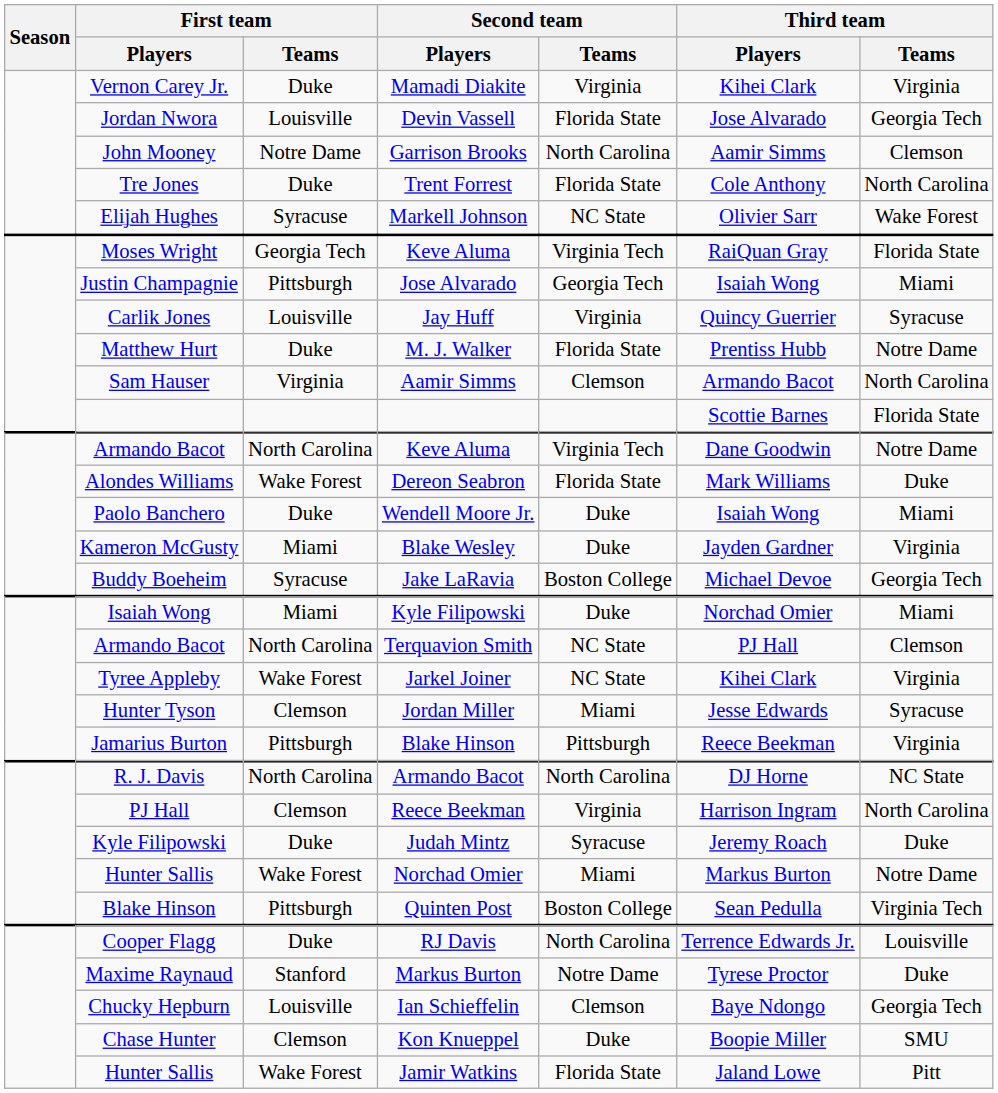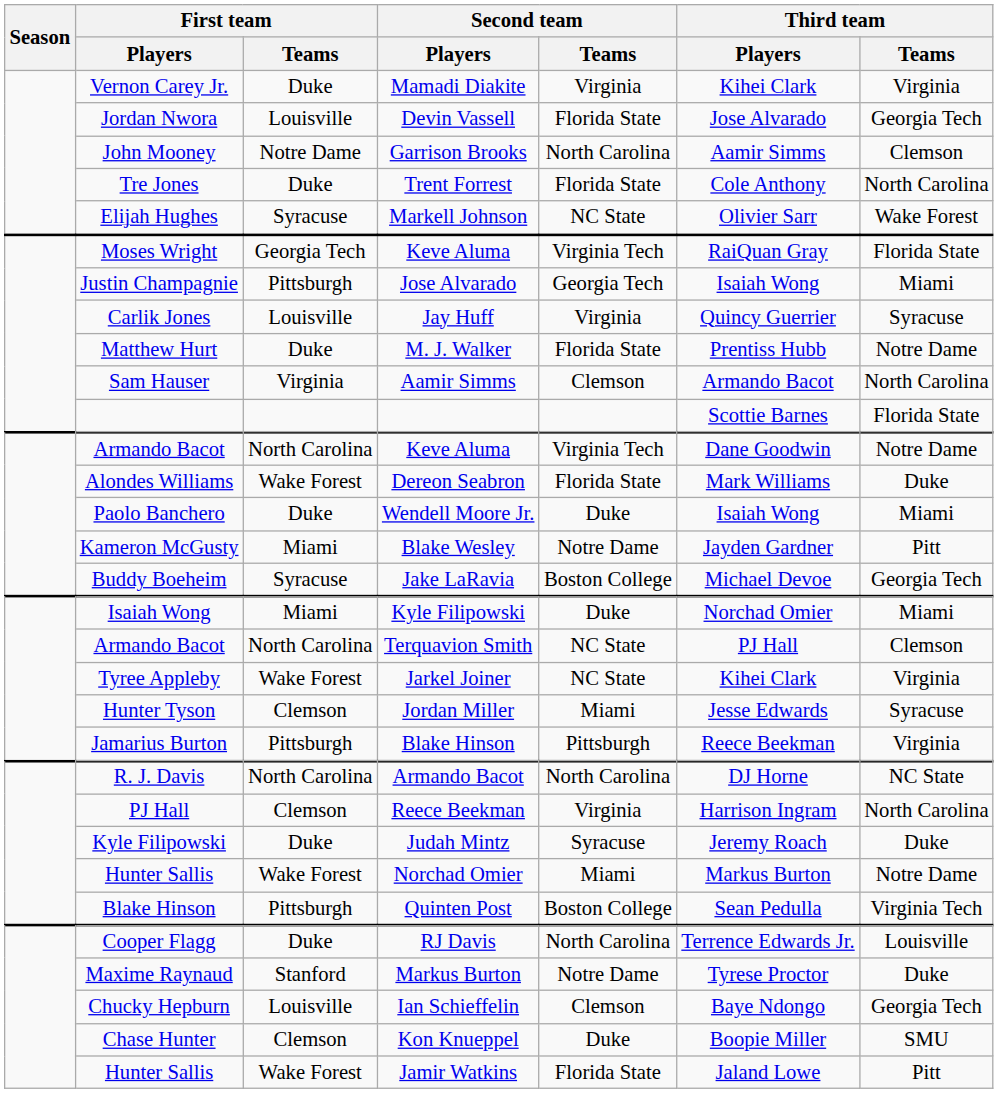Blake Wesley | Second team / Teams: Duke -> Notre Dame
Blake Wesley | Third team / Teams: Virginia -> Pitt
